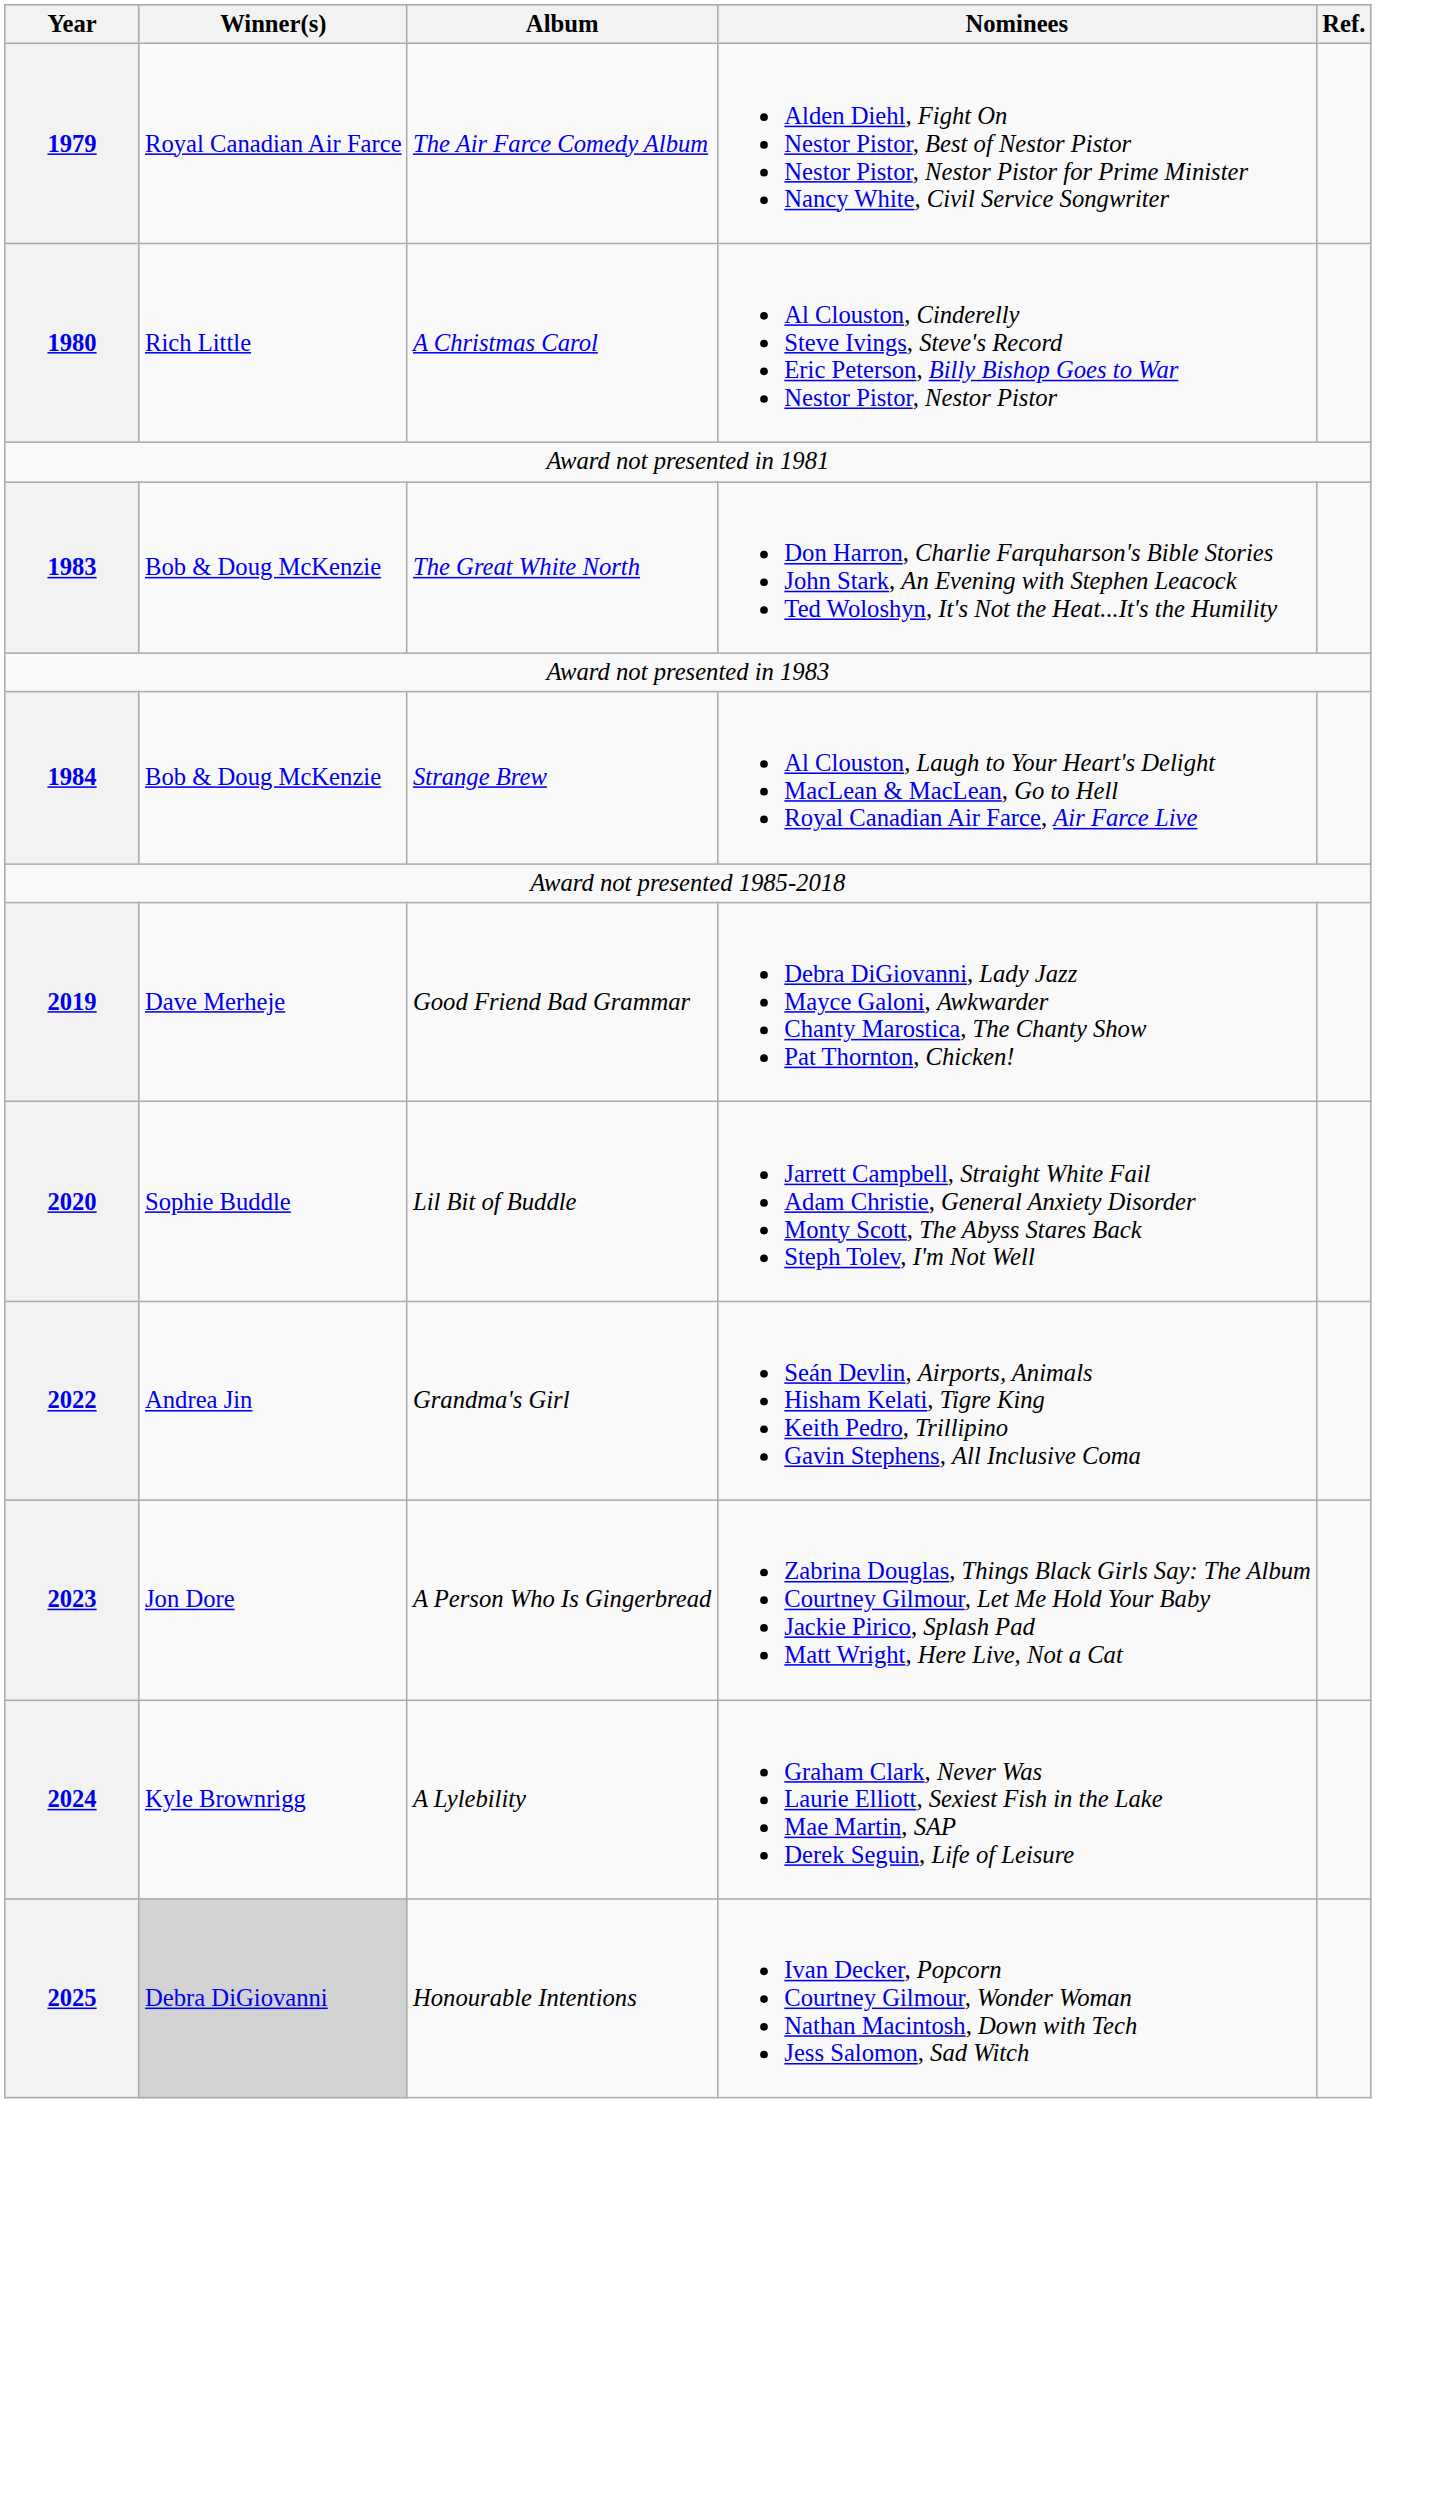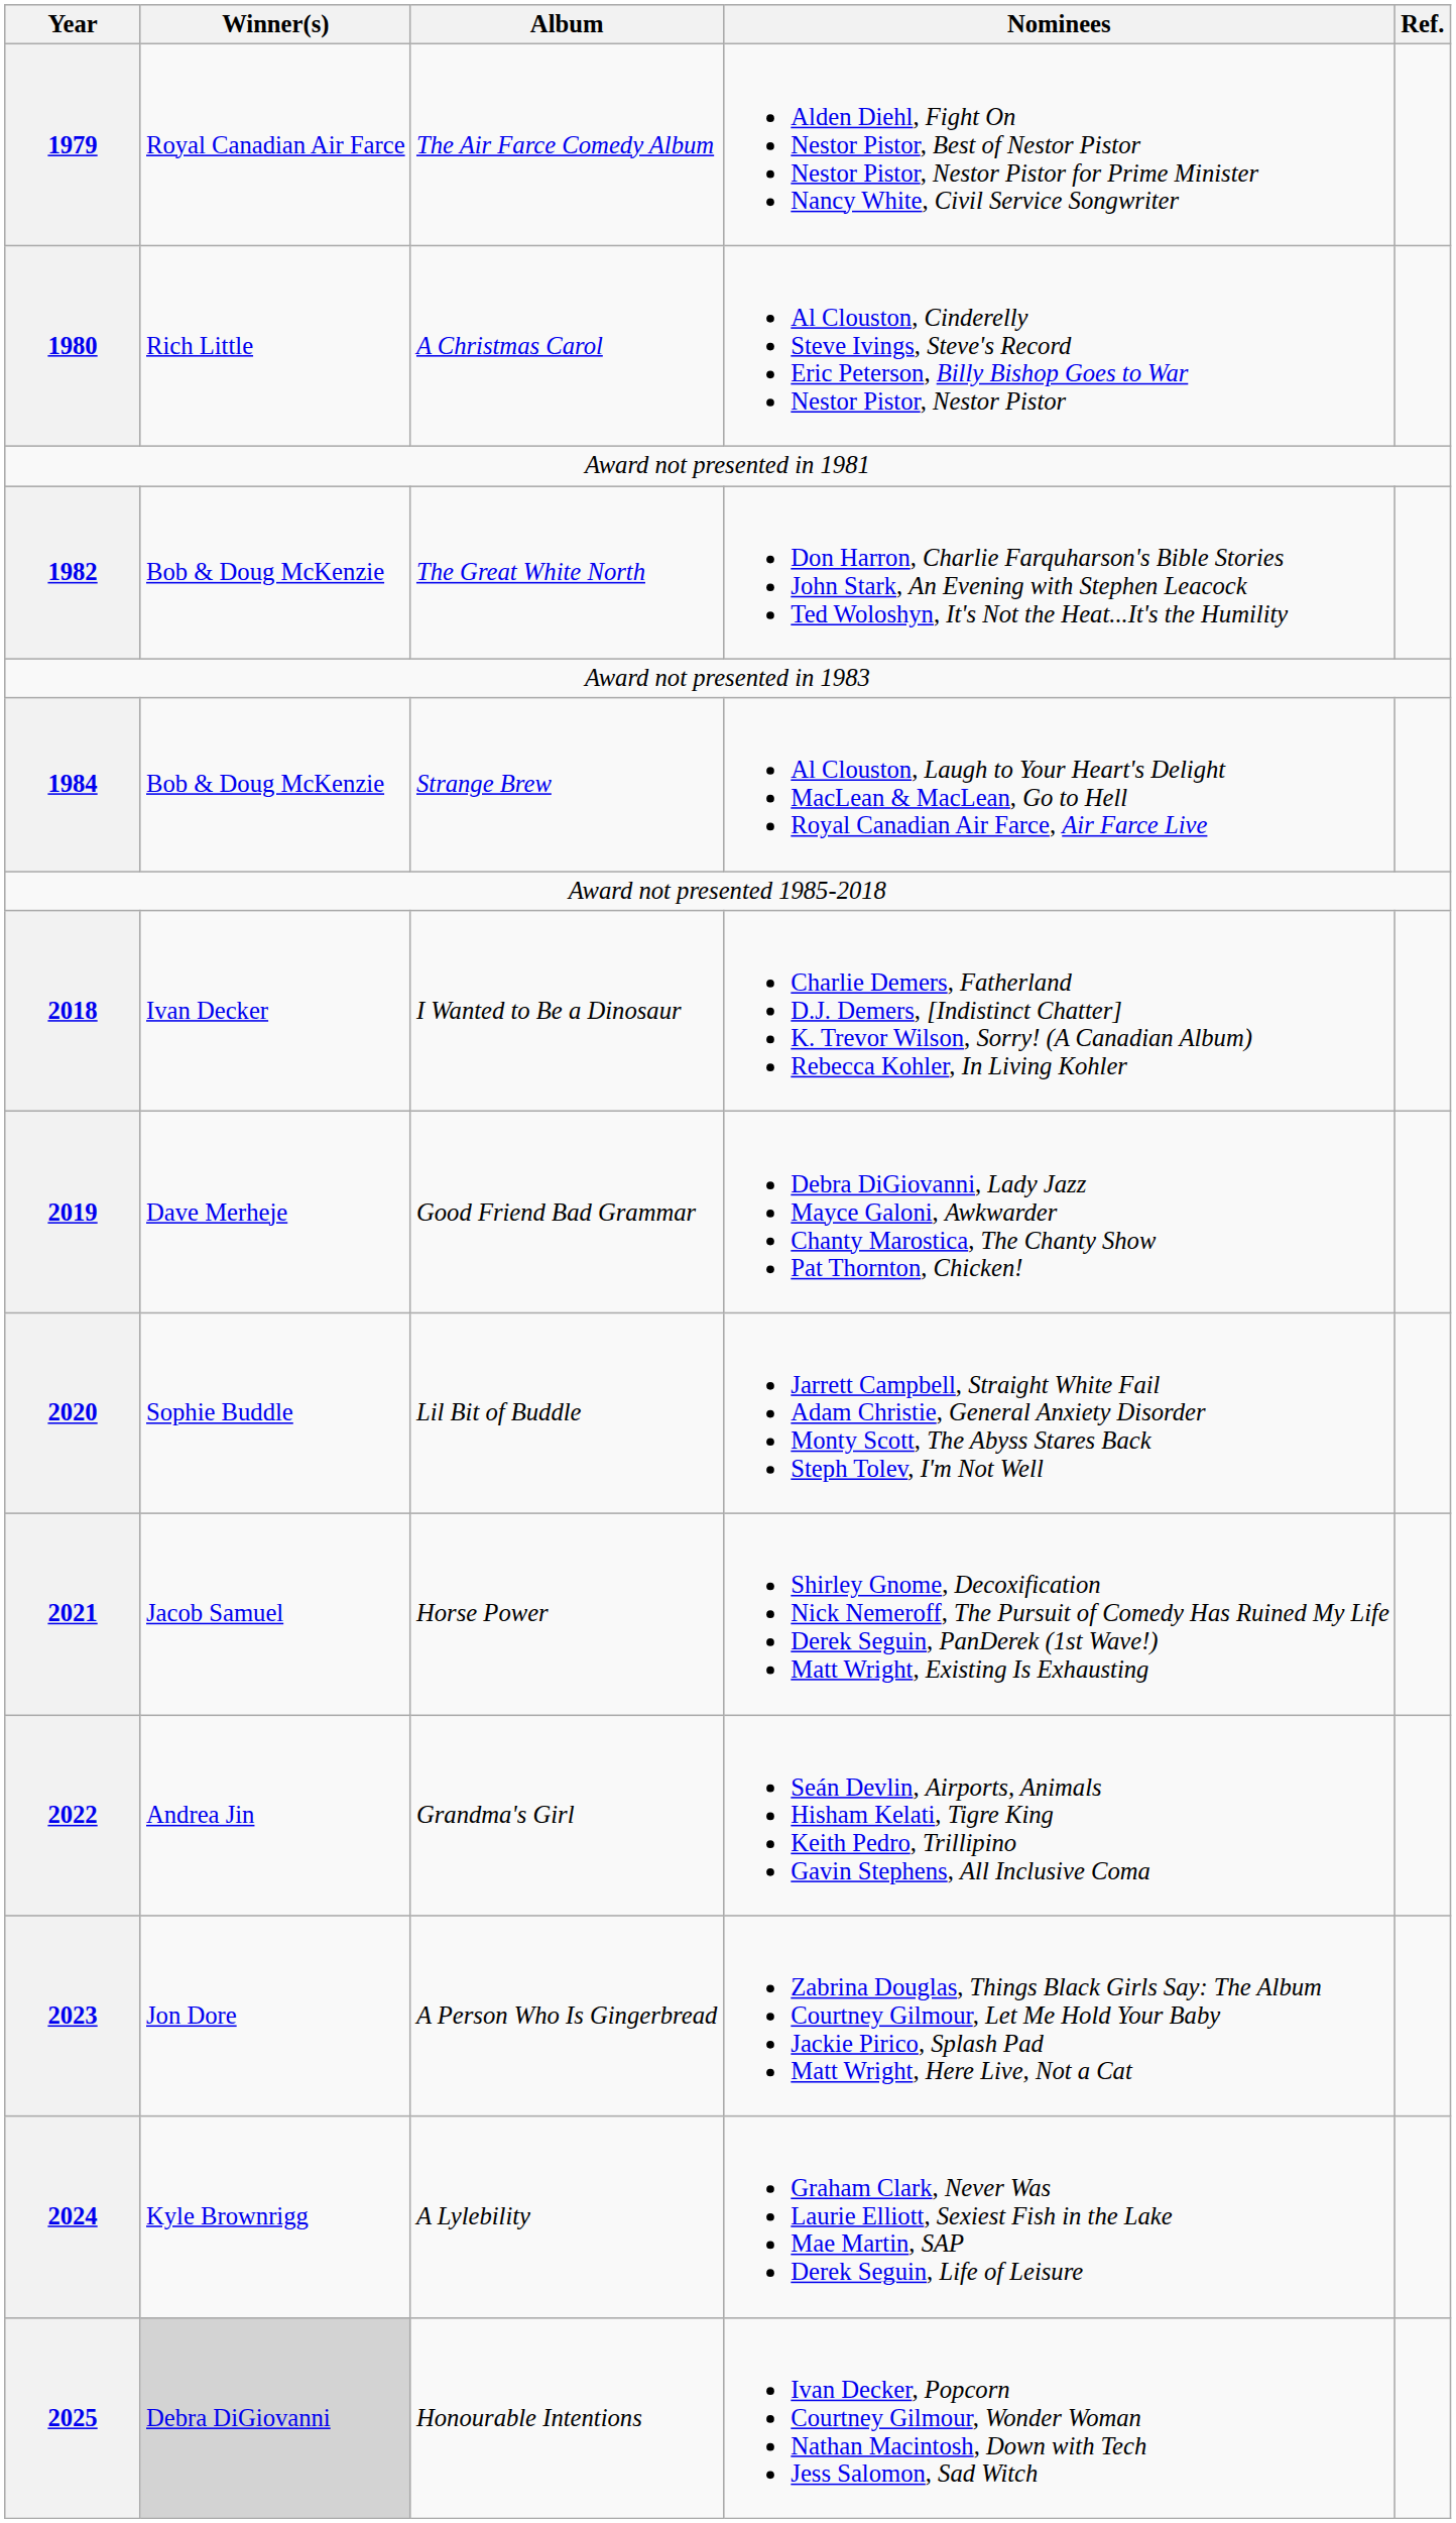The Great White North | Year: 1983 -> 1982
+ row: 2018 | Ivan Decker | I Wanted to Be a Dinosaur | Charlie Demers, Fatherland D.J. Demers, [Indistinct Chatter] K. Trevor Wilson, Sorry! (A Canadian Album) Rebecca Kohler, In Living Kohler
+ row: 2021 | Jacob Samuel | Horse Power | Shirley Gnome, Decoxification Nick Nemeroff, The Pursuit of Comedy Has Ruined My Life Derek Seguin, PanDerek (1st Wave!) Matt Wright, Existing Is Exhausting
